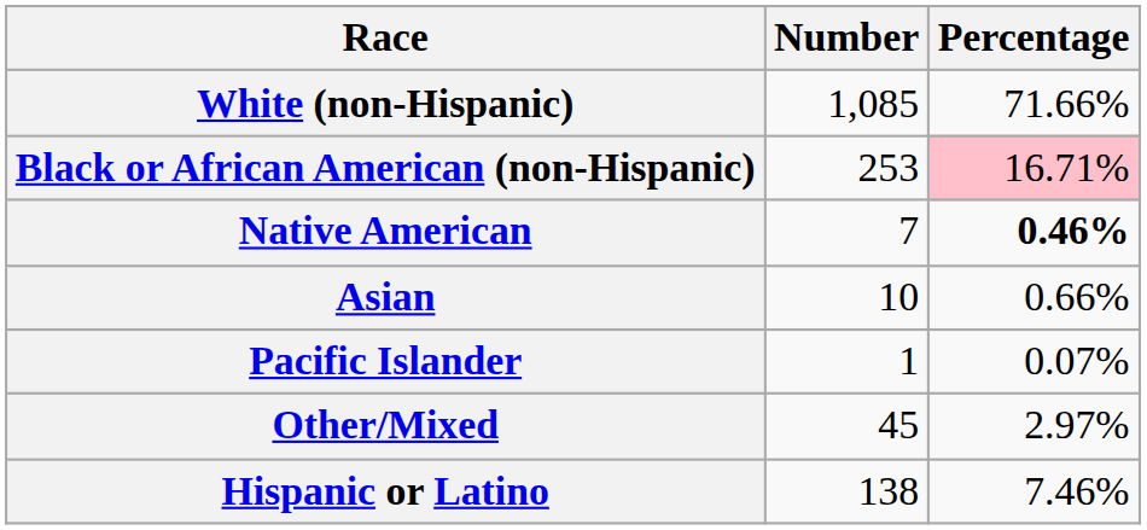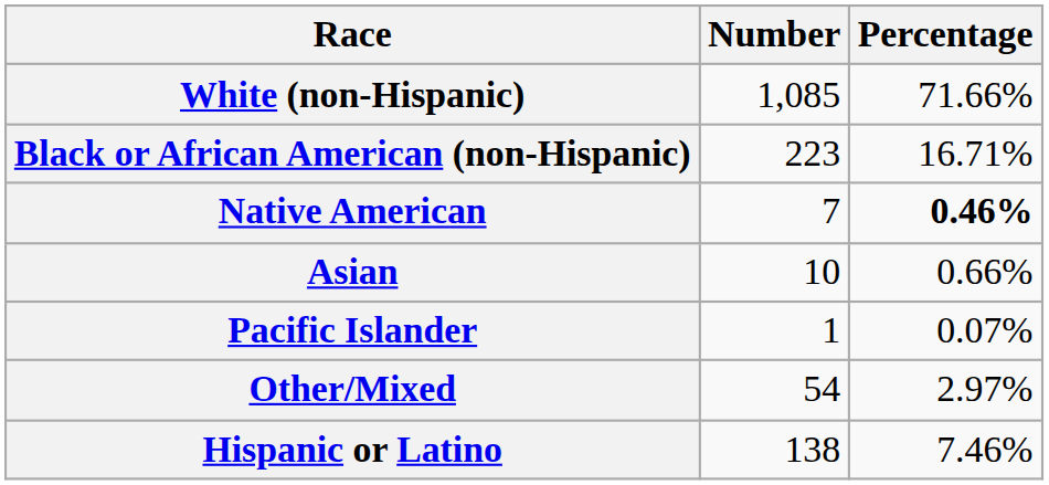Black or African American (non-Hispanic) | Number: 253 -> 223
Black or African American (non-Hispanic) | Percentage: pink background -> no background
Other/Mixed | Number: 45 -> 54
